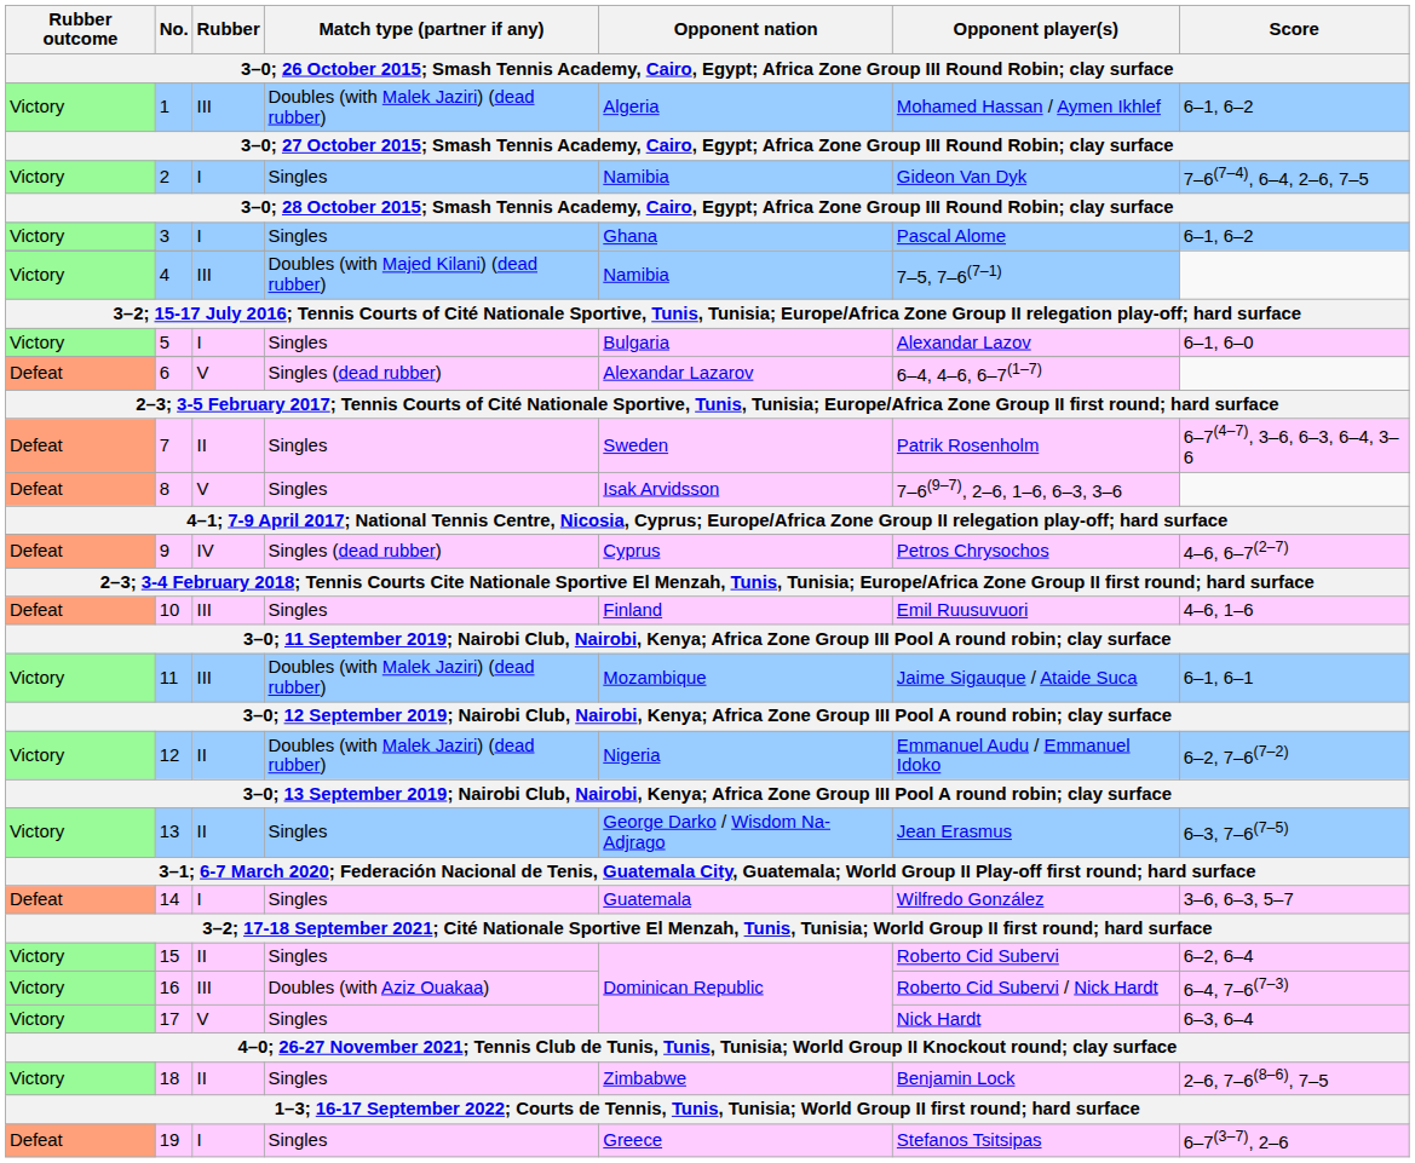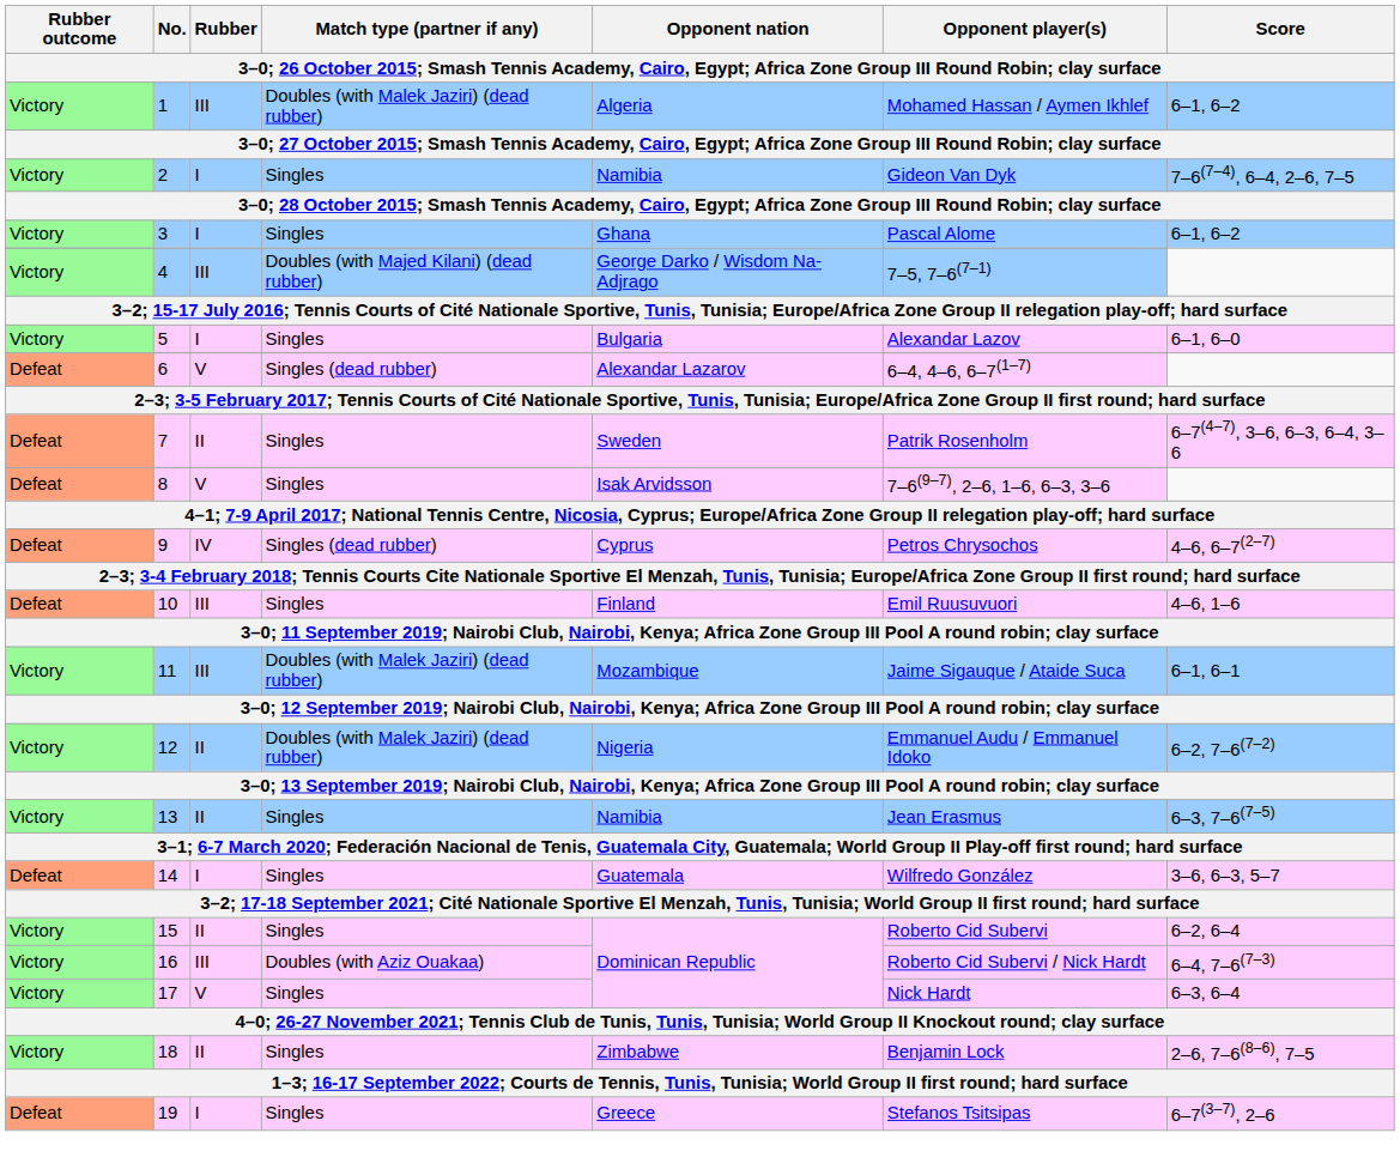4 | Opponent nation: Namibia -> George Darko / Wisdom Na-Adjrago
13 | Opponent nation: George Darko / Wisdom Na-Adjrago -> Namibia
